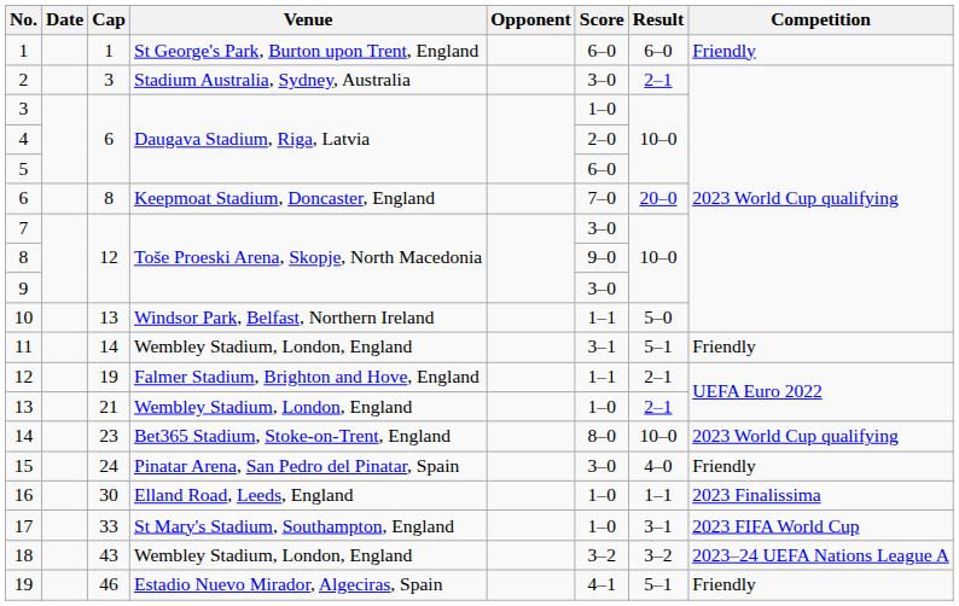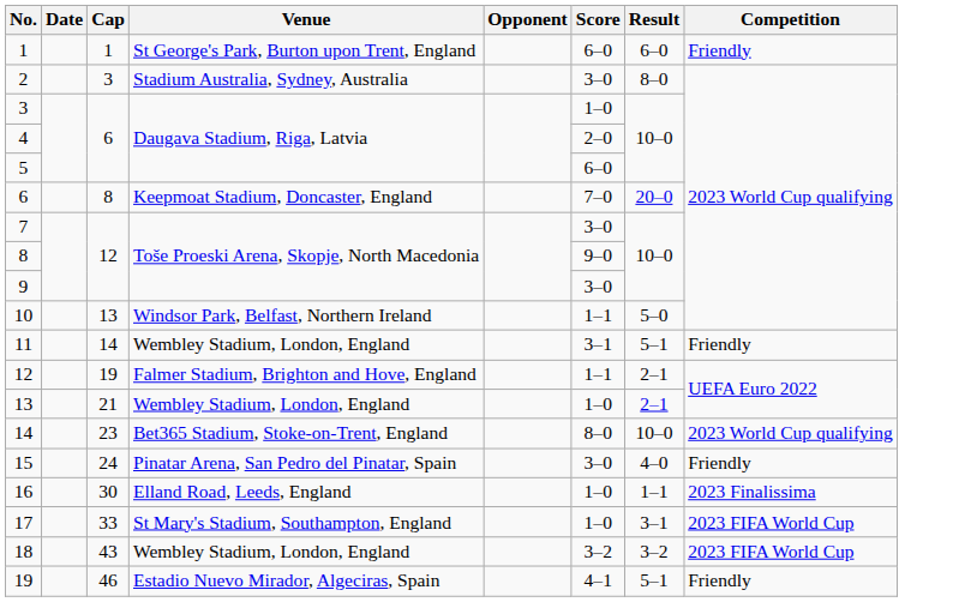2 | Result: 2–1 -> 8–0
18 | Competition: 2023–24 UEFA Nations League A -> 2023 FIFA World Cup
